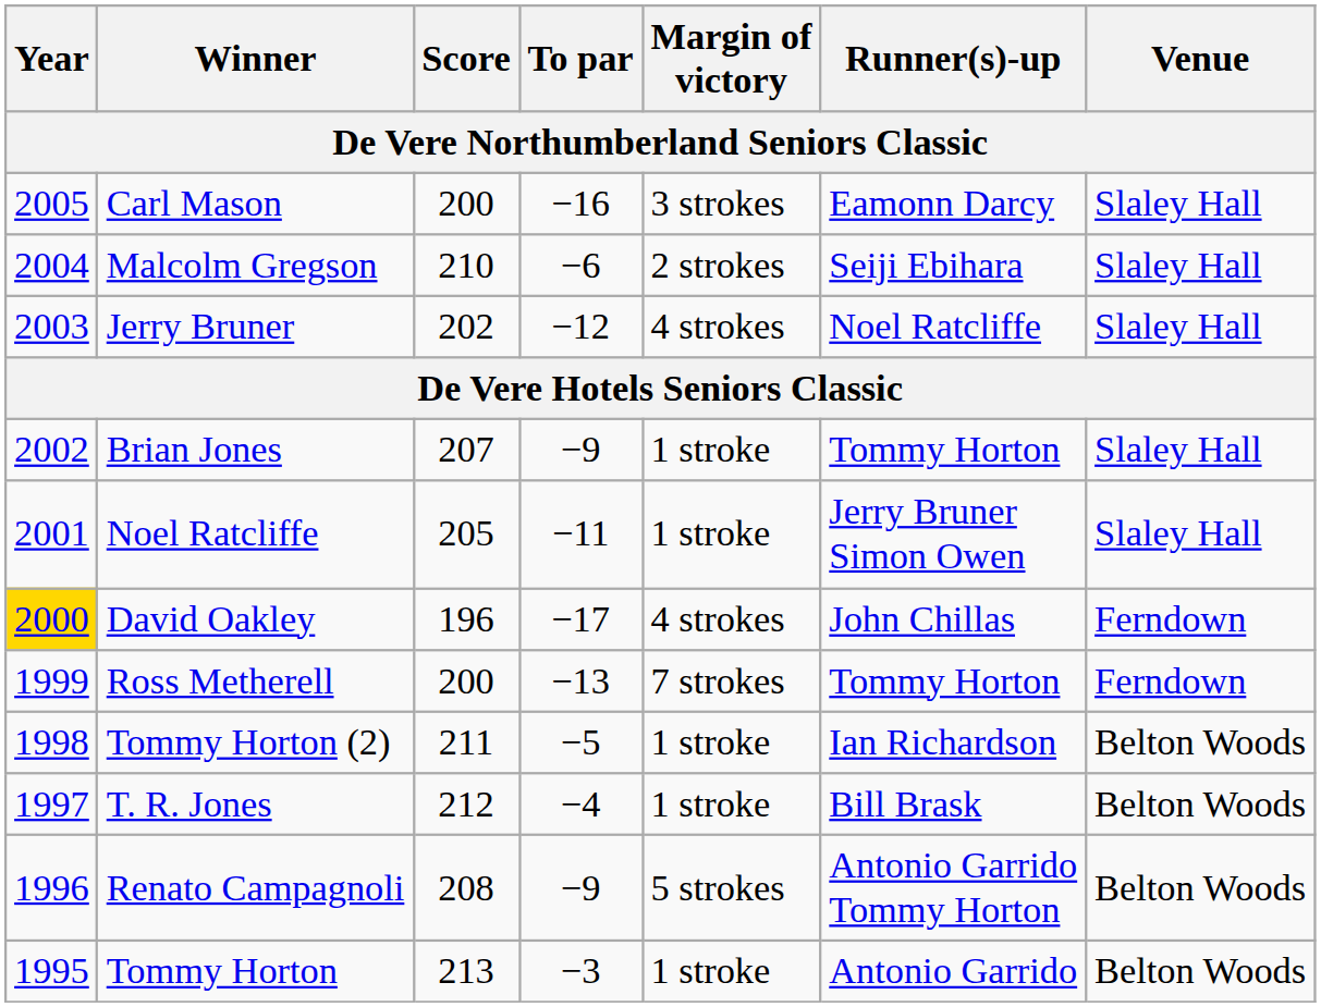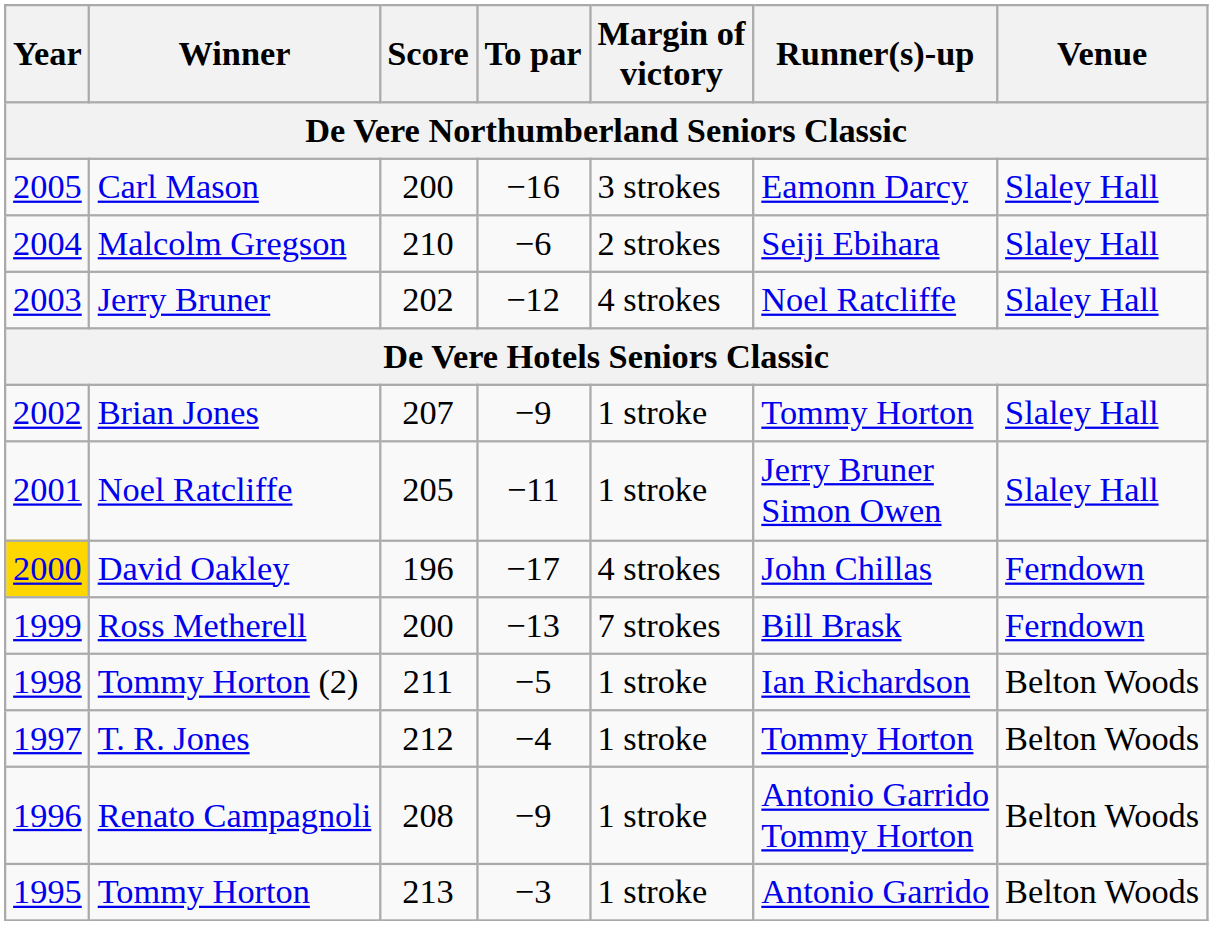Ross Metherell | Runner(s)-up: Tommy Horton -> Bill Brask
T. R. Jones | Runner(s)-up: Bill Brask -> Tommy Horton
Renato Campagnoli | Margin of victory: 5 strokes -> 1 stroke
